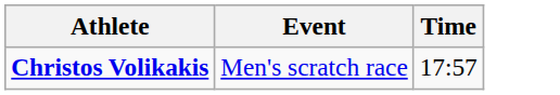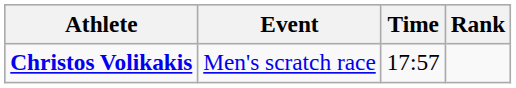+ column: Rank
